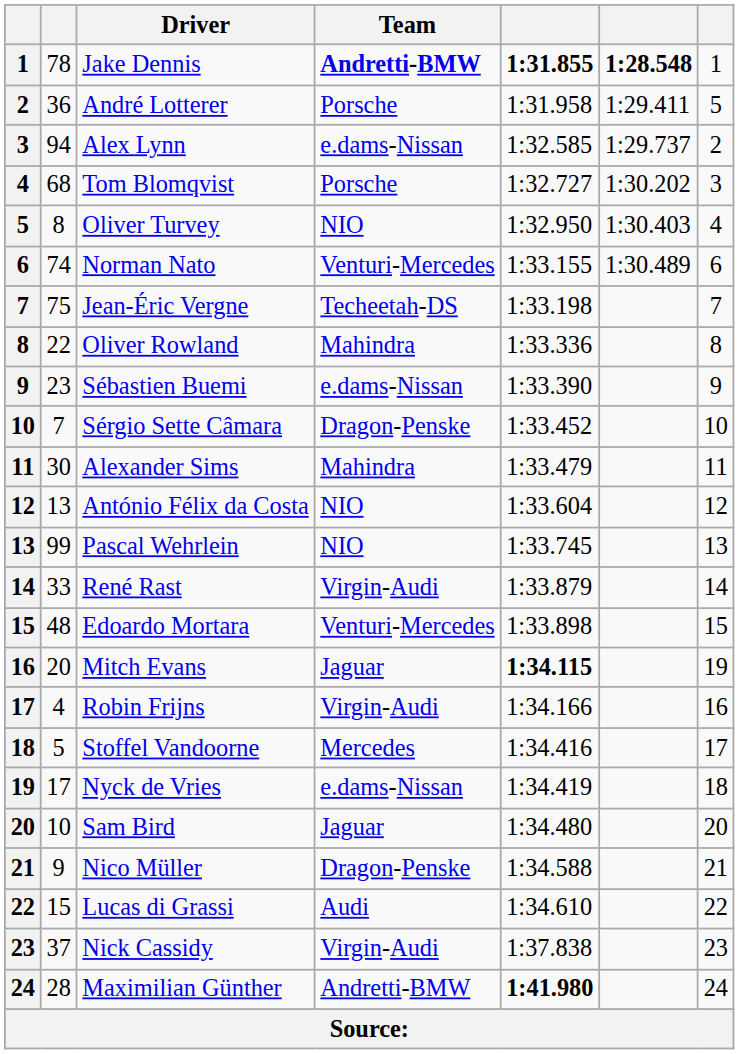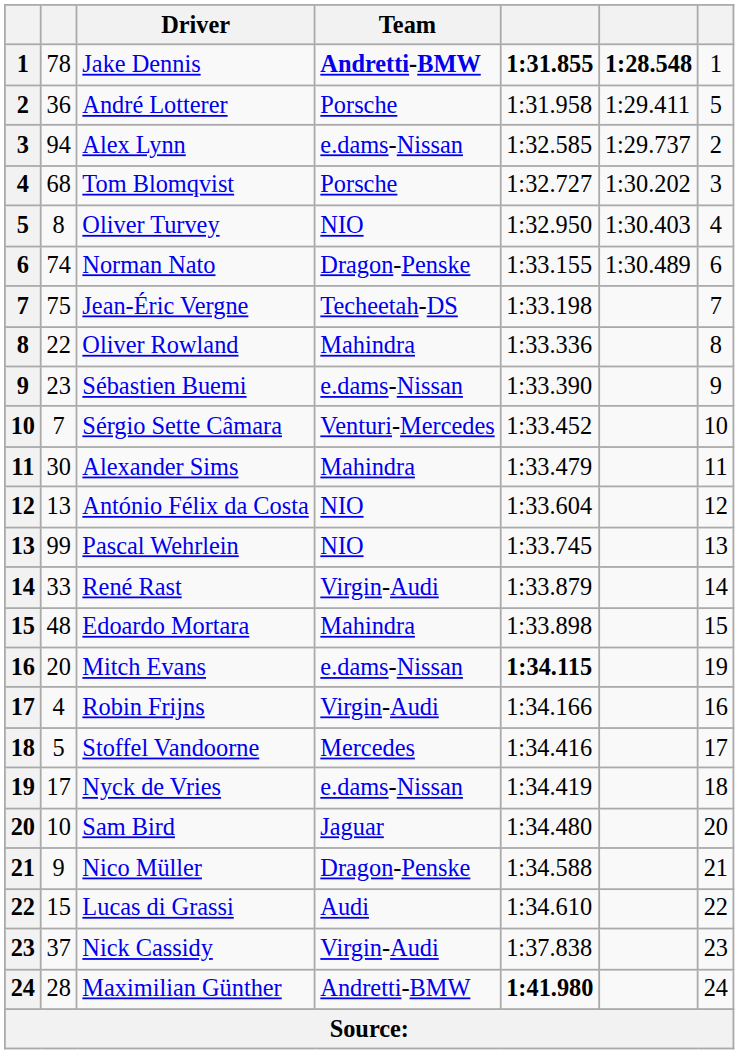Norman Nato | Team: Venturi-Mercedes -> Dragon-Penske
Sérgio Sette Câmara | Team: Dragon-Penske -> Venturi-Mercedes
Edoardo Mortara | Team: Venturi-Mercedes -> Mahindra
Mitch Evans | Team: Jaguar -> e.dams-Nissan
